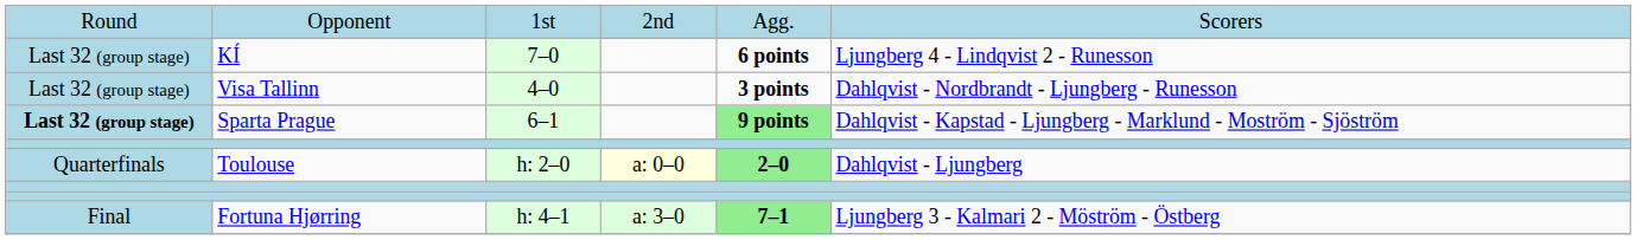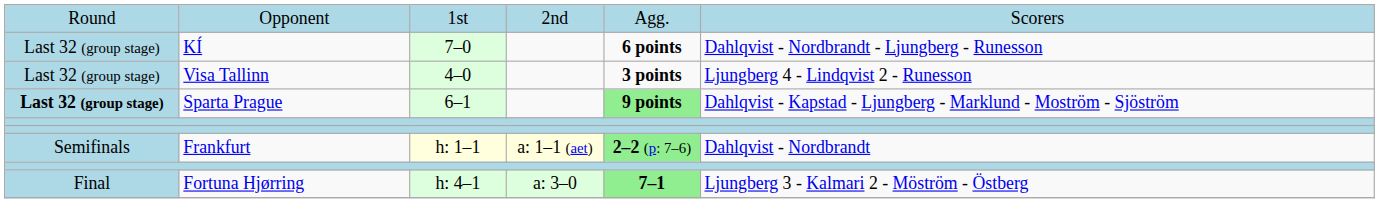KÍ | column 6: Ljungberg 4 - Lindqvist 2 - Runesson -> Dahlqvist - Nordbrandt - Ljungberg - Runesson
Visa Tallinn | column 6: Dahlqvist - Nordbrandt - Ljungberg - Runesson -> Ljungberg 4 - Lindqvist 2 - Runesson
- row: Quarterfinals | Toulouse | h: 2–0 | a: 0–0 | 2–0 | Dahlqvist - Ljungberg
+ row: Semifinals | Frankfurt | h: 1–1 | a: 1–1 (aet) | 2–2 (p: 7–6) | Dahlqvist - Nordbrandt
